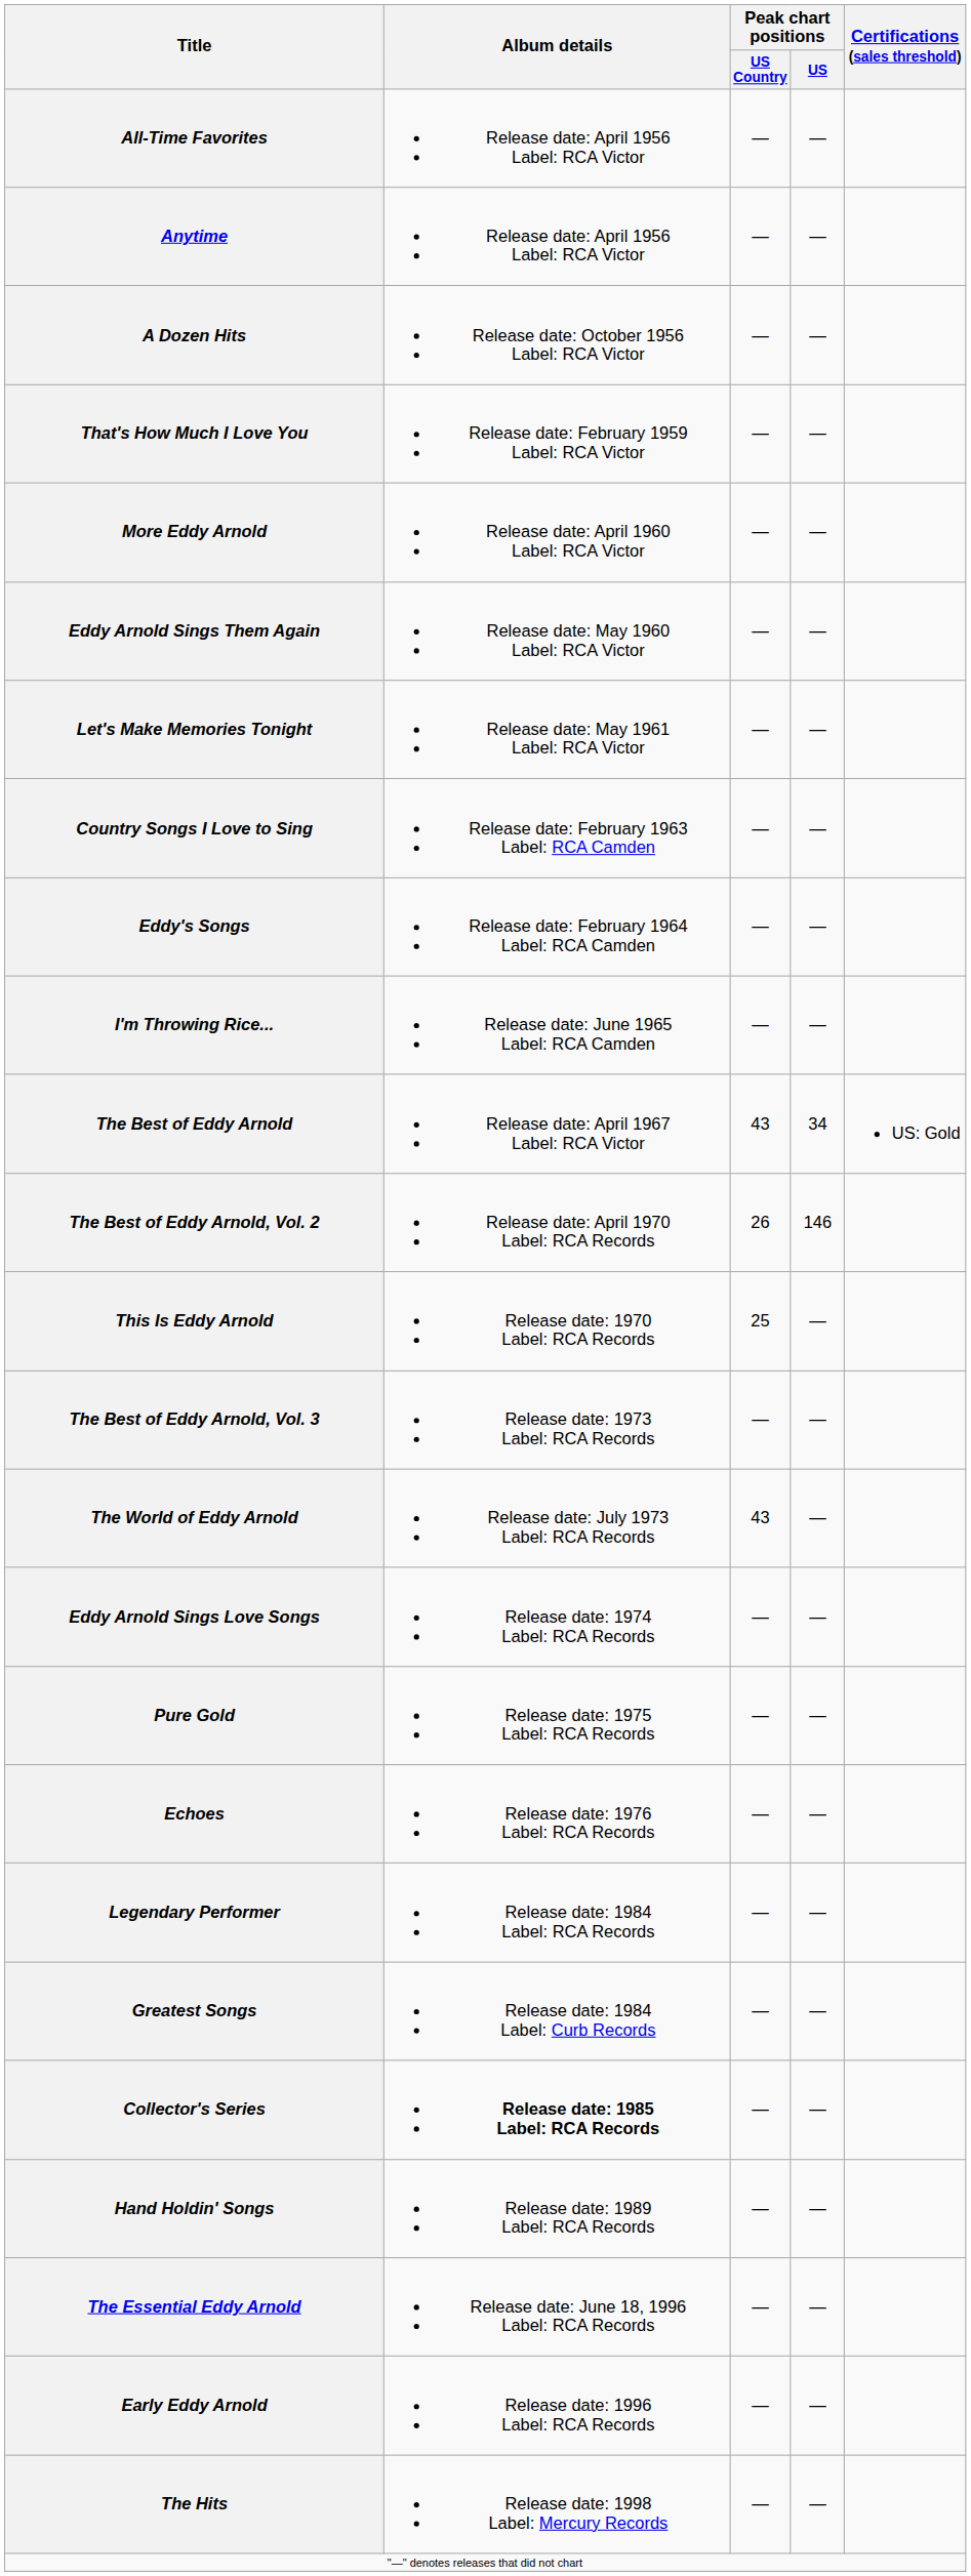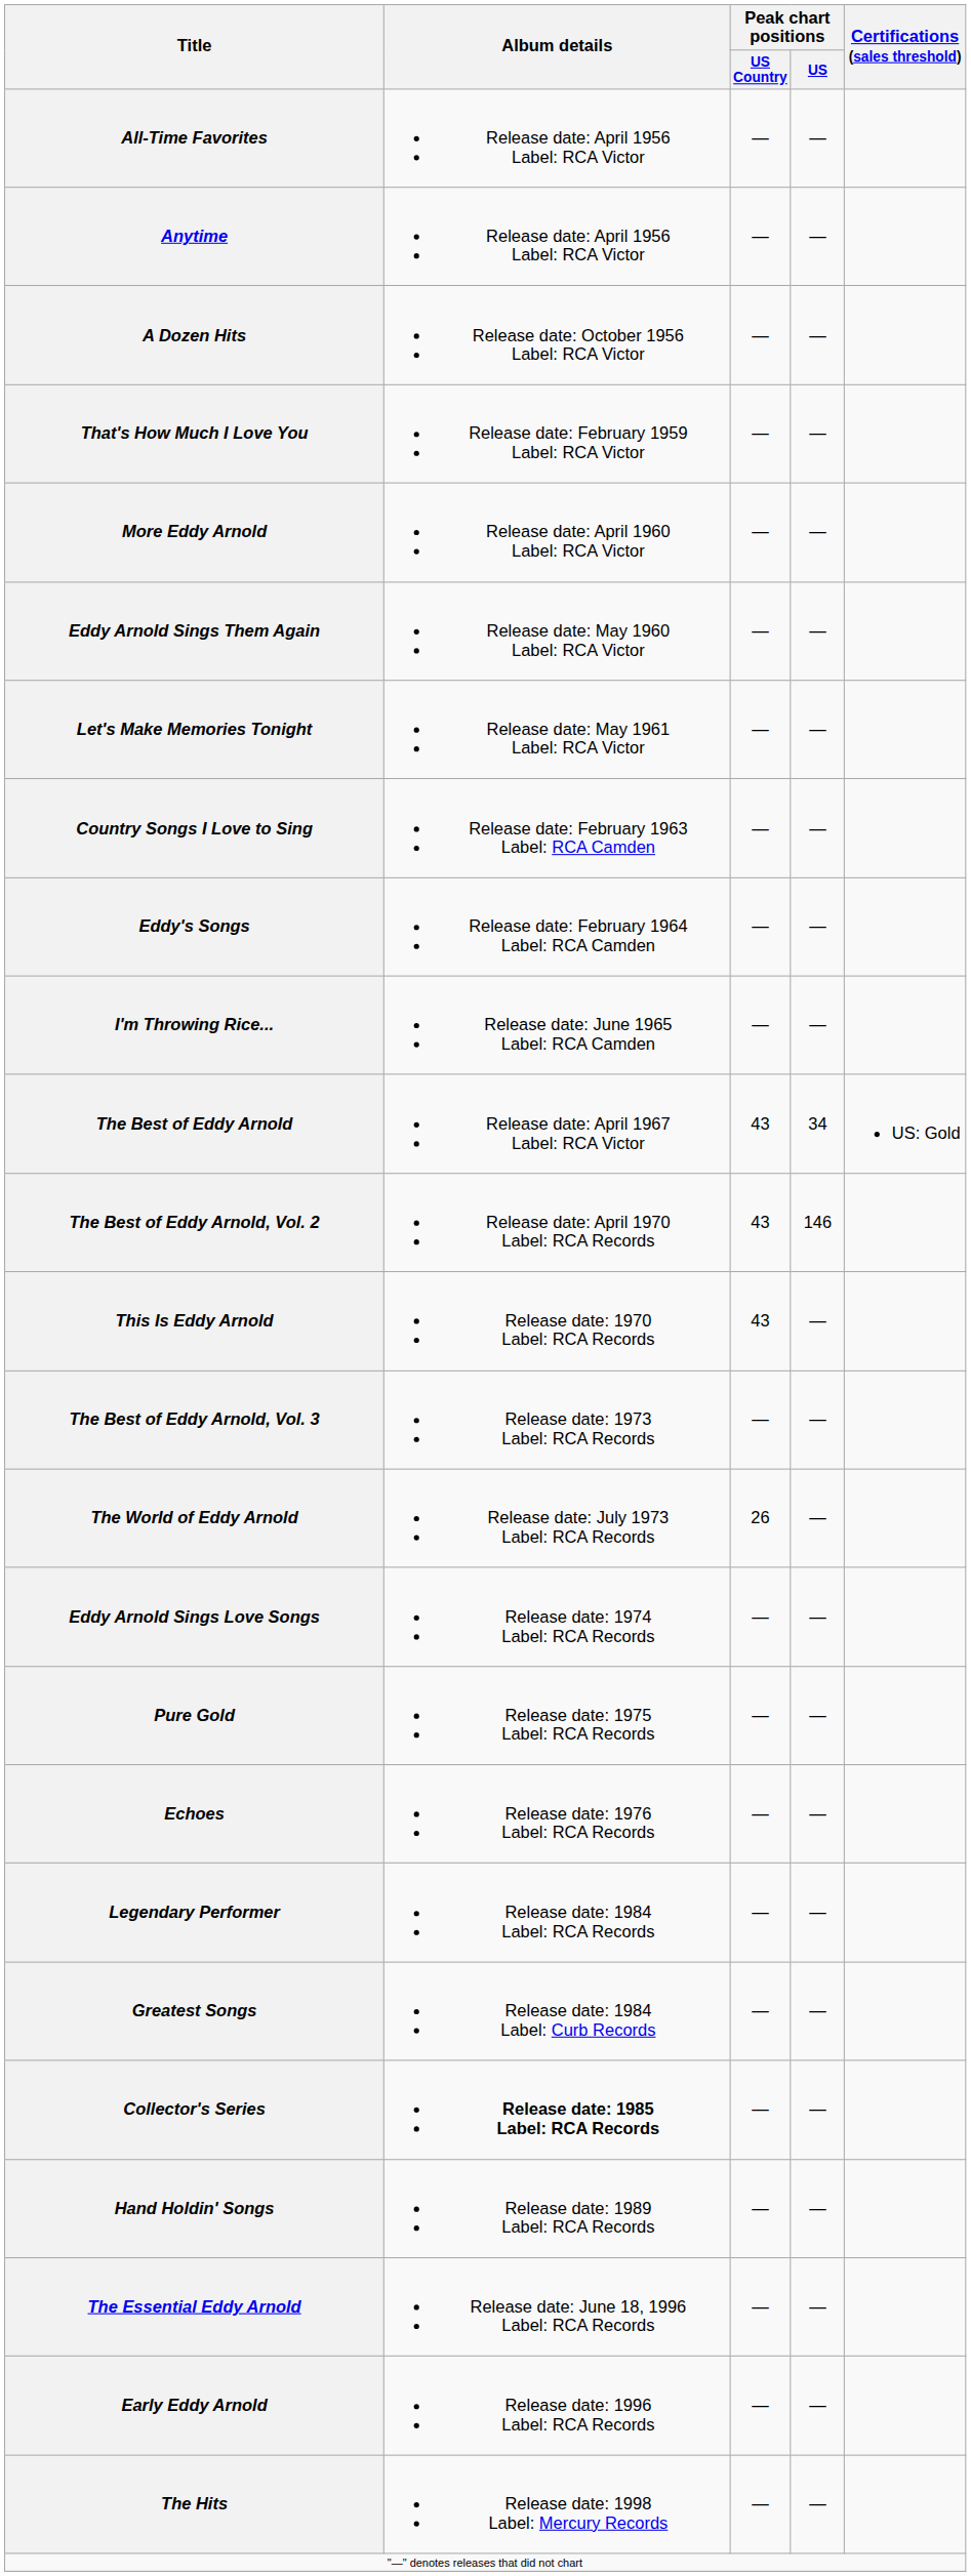The Best of Eddy Arnold, Vol. 2 | Peak chart positions / US Country: 26 -> 43
This Is Eddy Arnold | Peak chart positions / US Country: 25 -> 43
The World of Eddy Arnold | Peak chart positions / US Country: 43 -> 26
